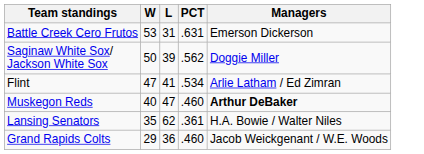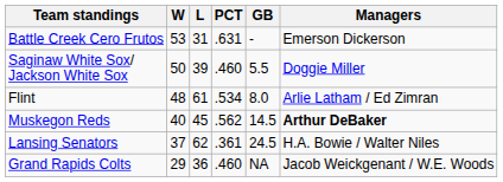+ column: GB | - | 5.5 | 8.0 | 14.5 | 24.5 | NA
Saginaw White Sox/ Jackson White Sox | PCT: .562 -> .460
Flint | W: 47 -> 48
Flint | L: 41 -> 61
Muskegon Reds | L: 47 -> 45
Muskegon Reds | PCT: .460 -> .562
Lansing Senators | W: 35 -> 37
